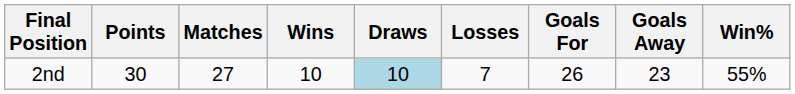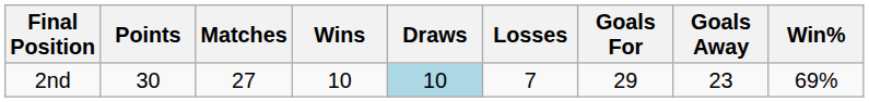2nd | Goals For: 26 -> 29
2nd | Win%: 55% -> 69%
